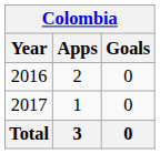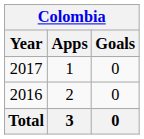rows swapped: 2016 <-> 2017
